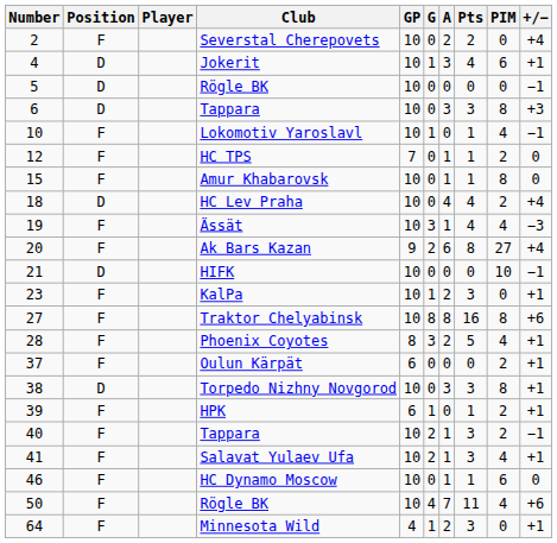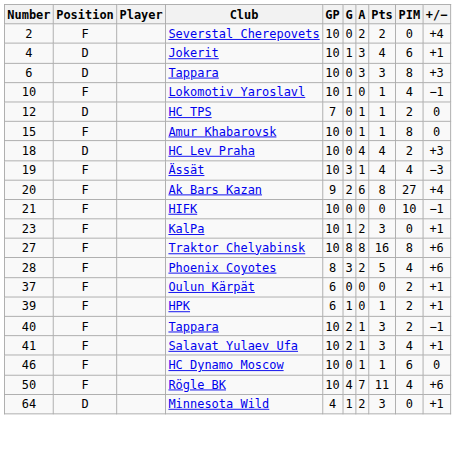- row: 5 | D | Rögle BK | 10 | 0 | 0 | 0 | 0 | −1
HC TPS | Position: F -> D
HC Lev Praha | +/−: +4 -> +3
HIFK | Position: D -> F
Phoenix Coyotes | +/−: +1 -> +6
- row: 38 | D | Torpedo Nizhny Novgorod | 10 | 0 | 3 | 3 | 8 | +1
Minnesota Wild | Position: F -> D
